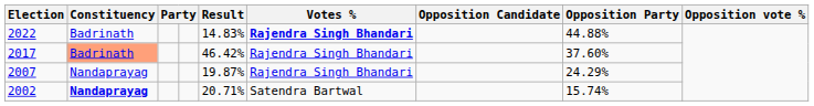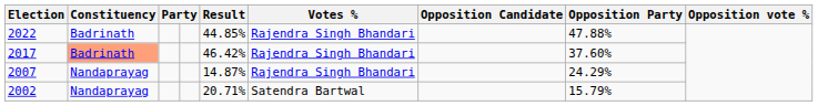2022 | Result: 14.83% -> 44.85%
2022 | Votes %: bold -> normal
2022 | column 8: 44.88% -> 47.88%
2007 | Result: 19.87% -> 14.87%
2002 | Constituency: bold -> normal
2002 | column 8: 15.74% -> 15.79%
